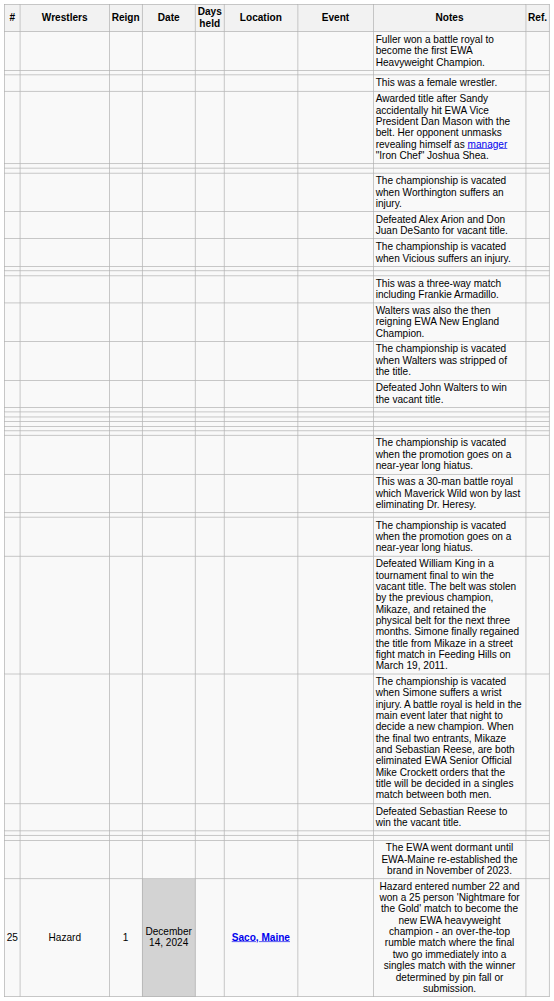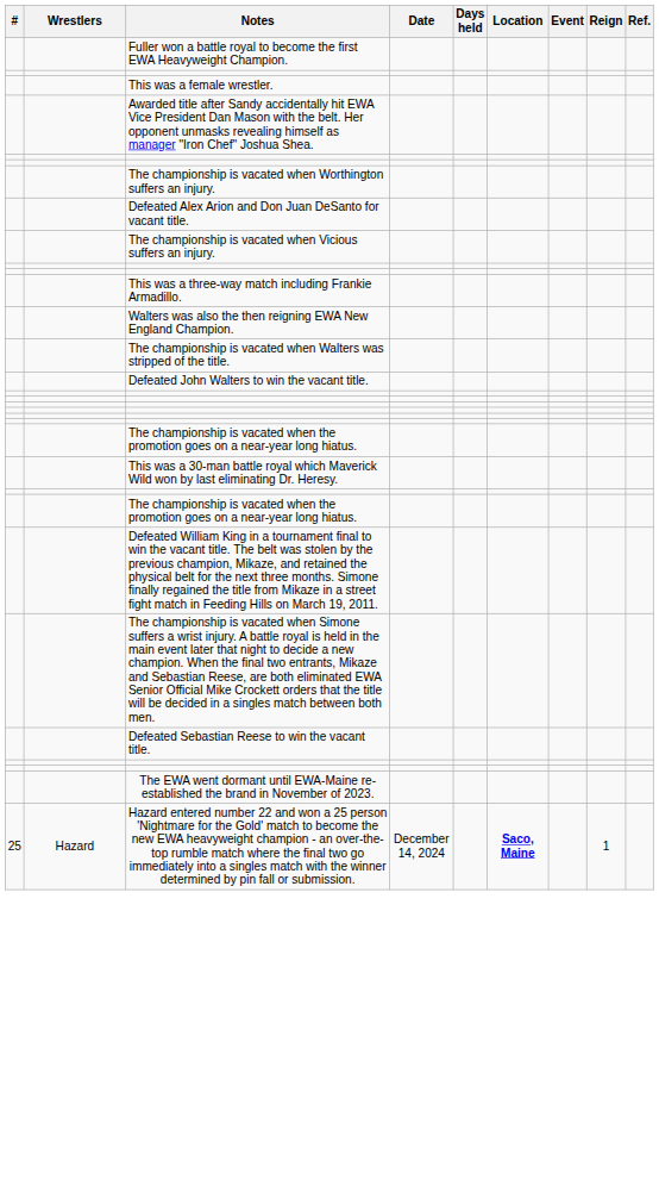columns swapped: Reign <-> Notes
25 | Date: lightgrey background -> no background
